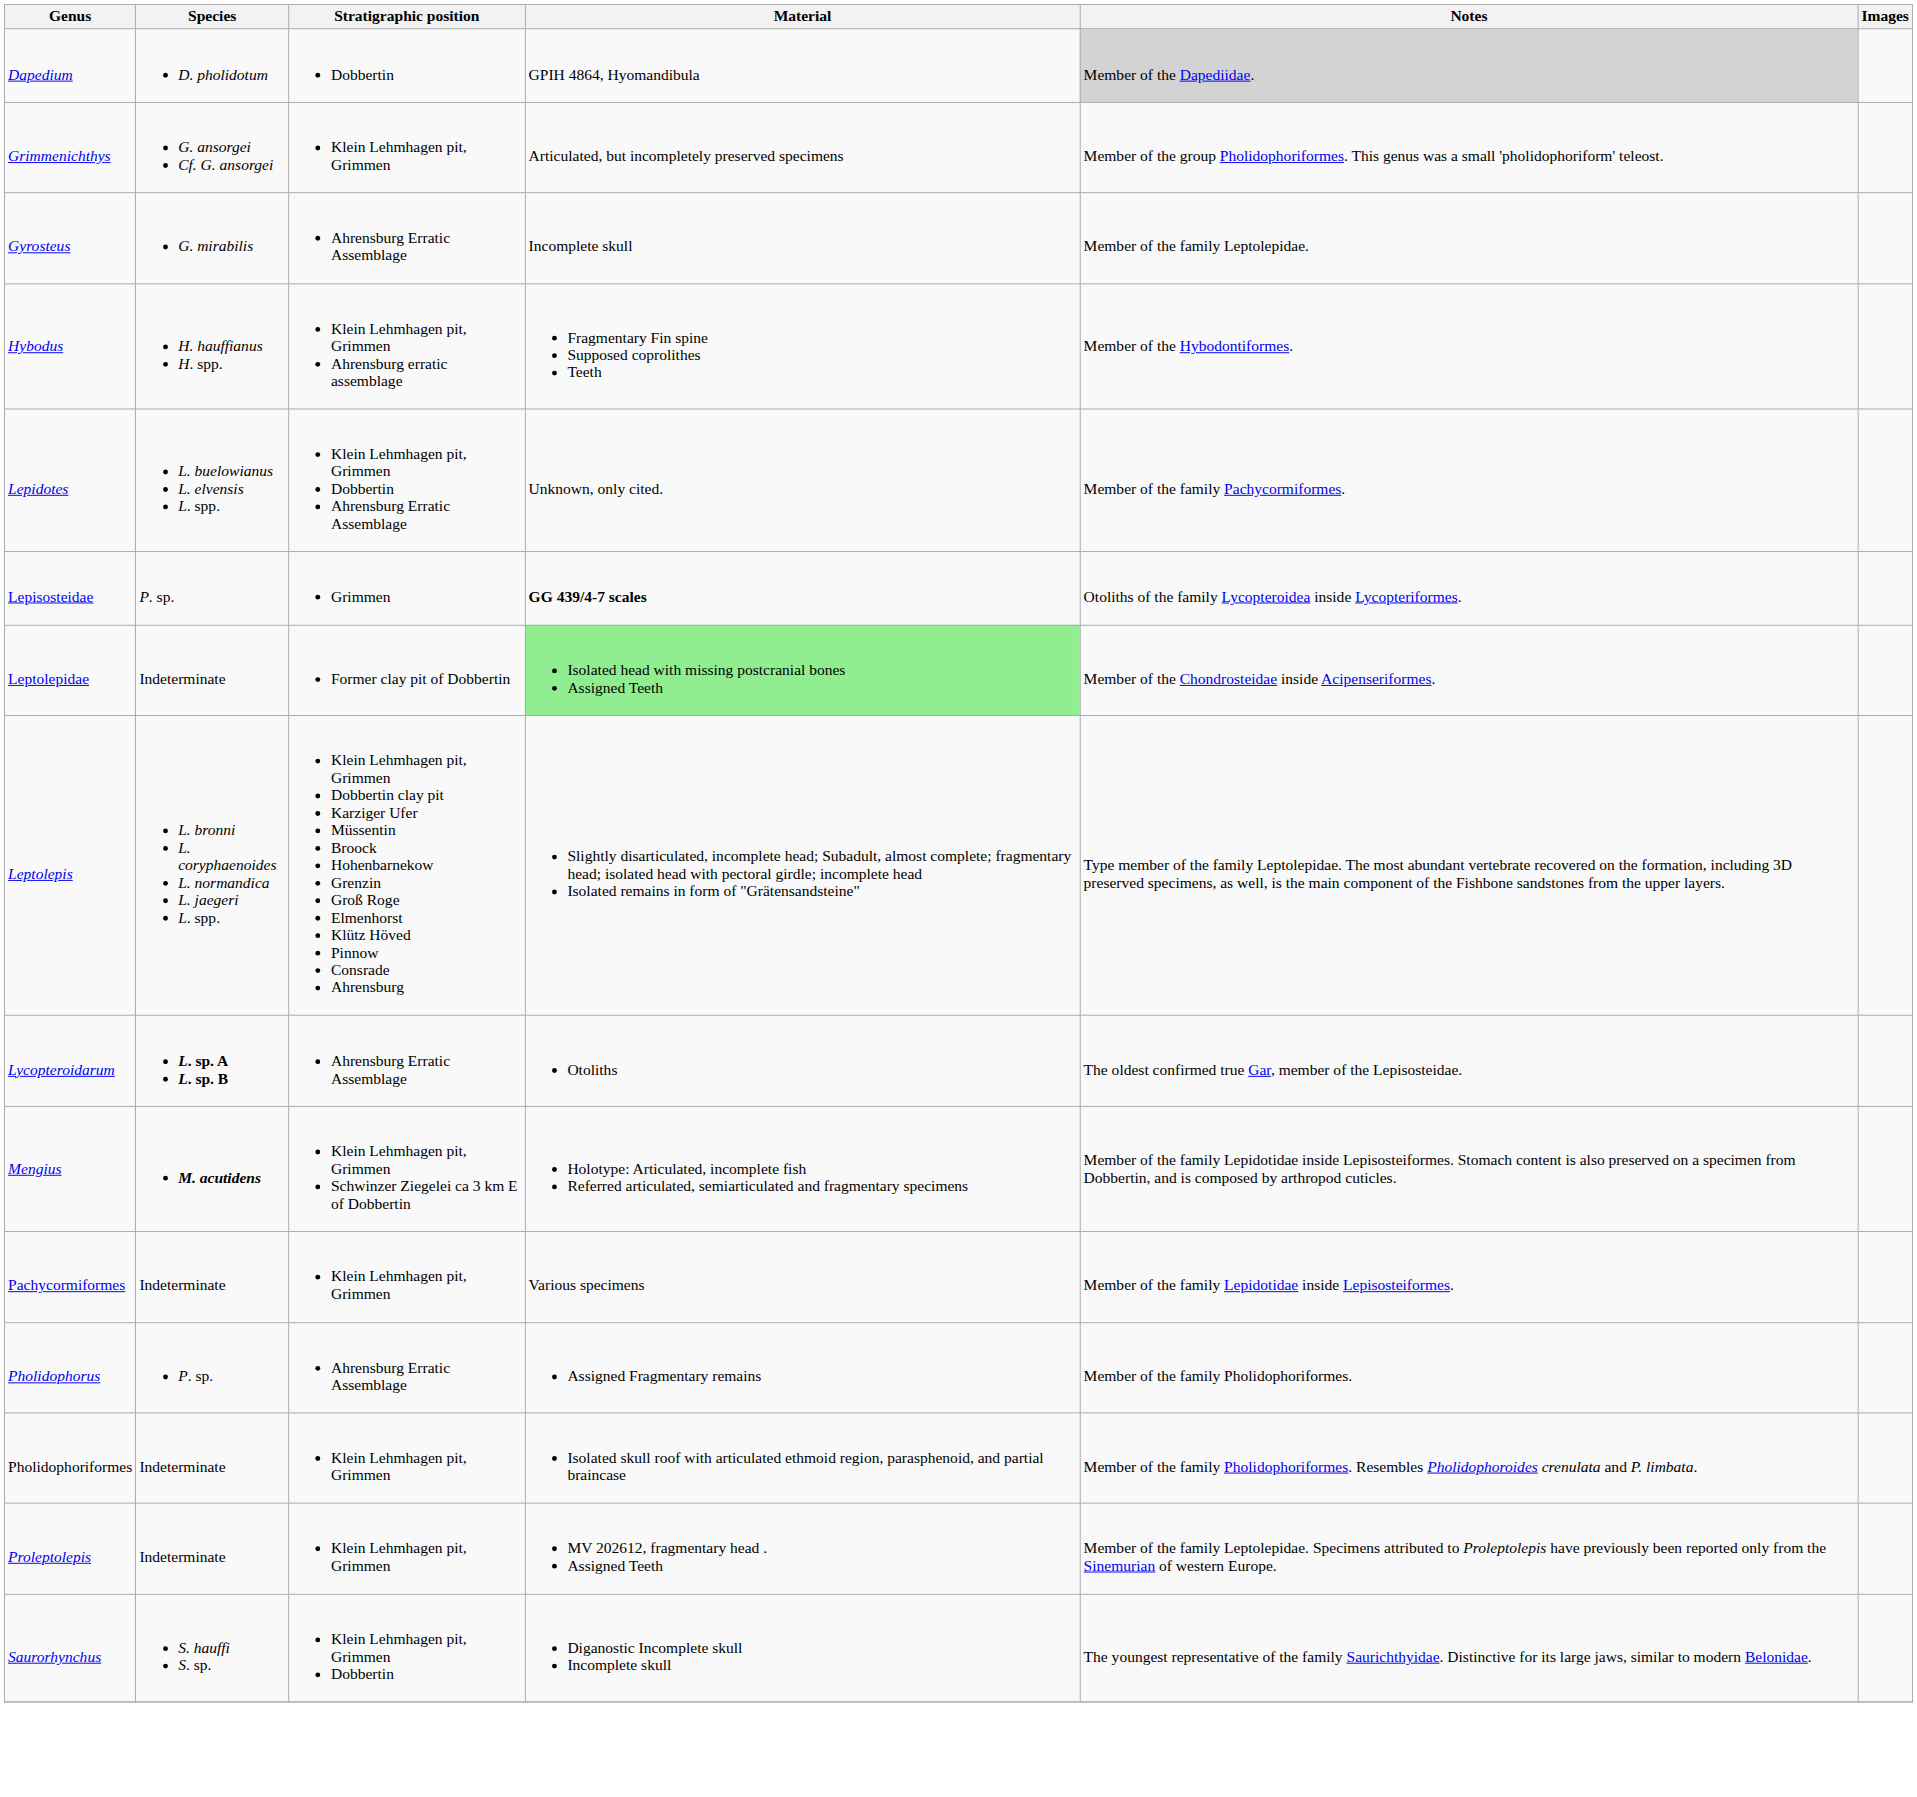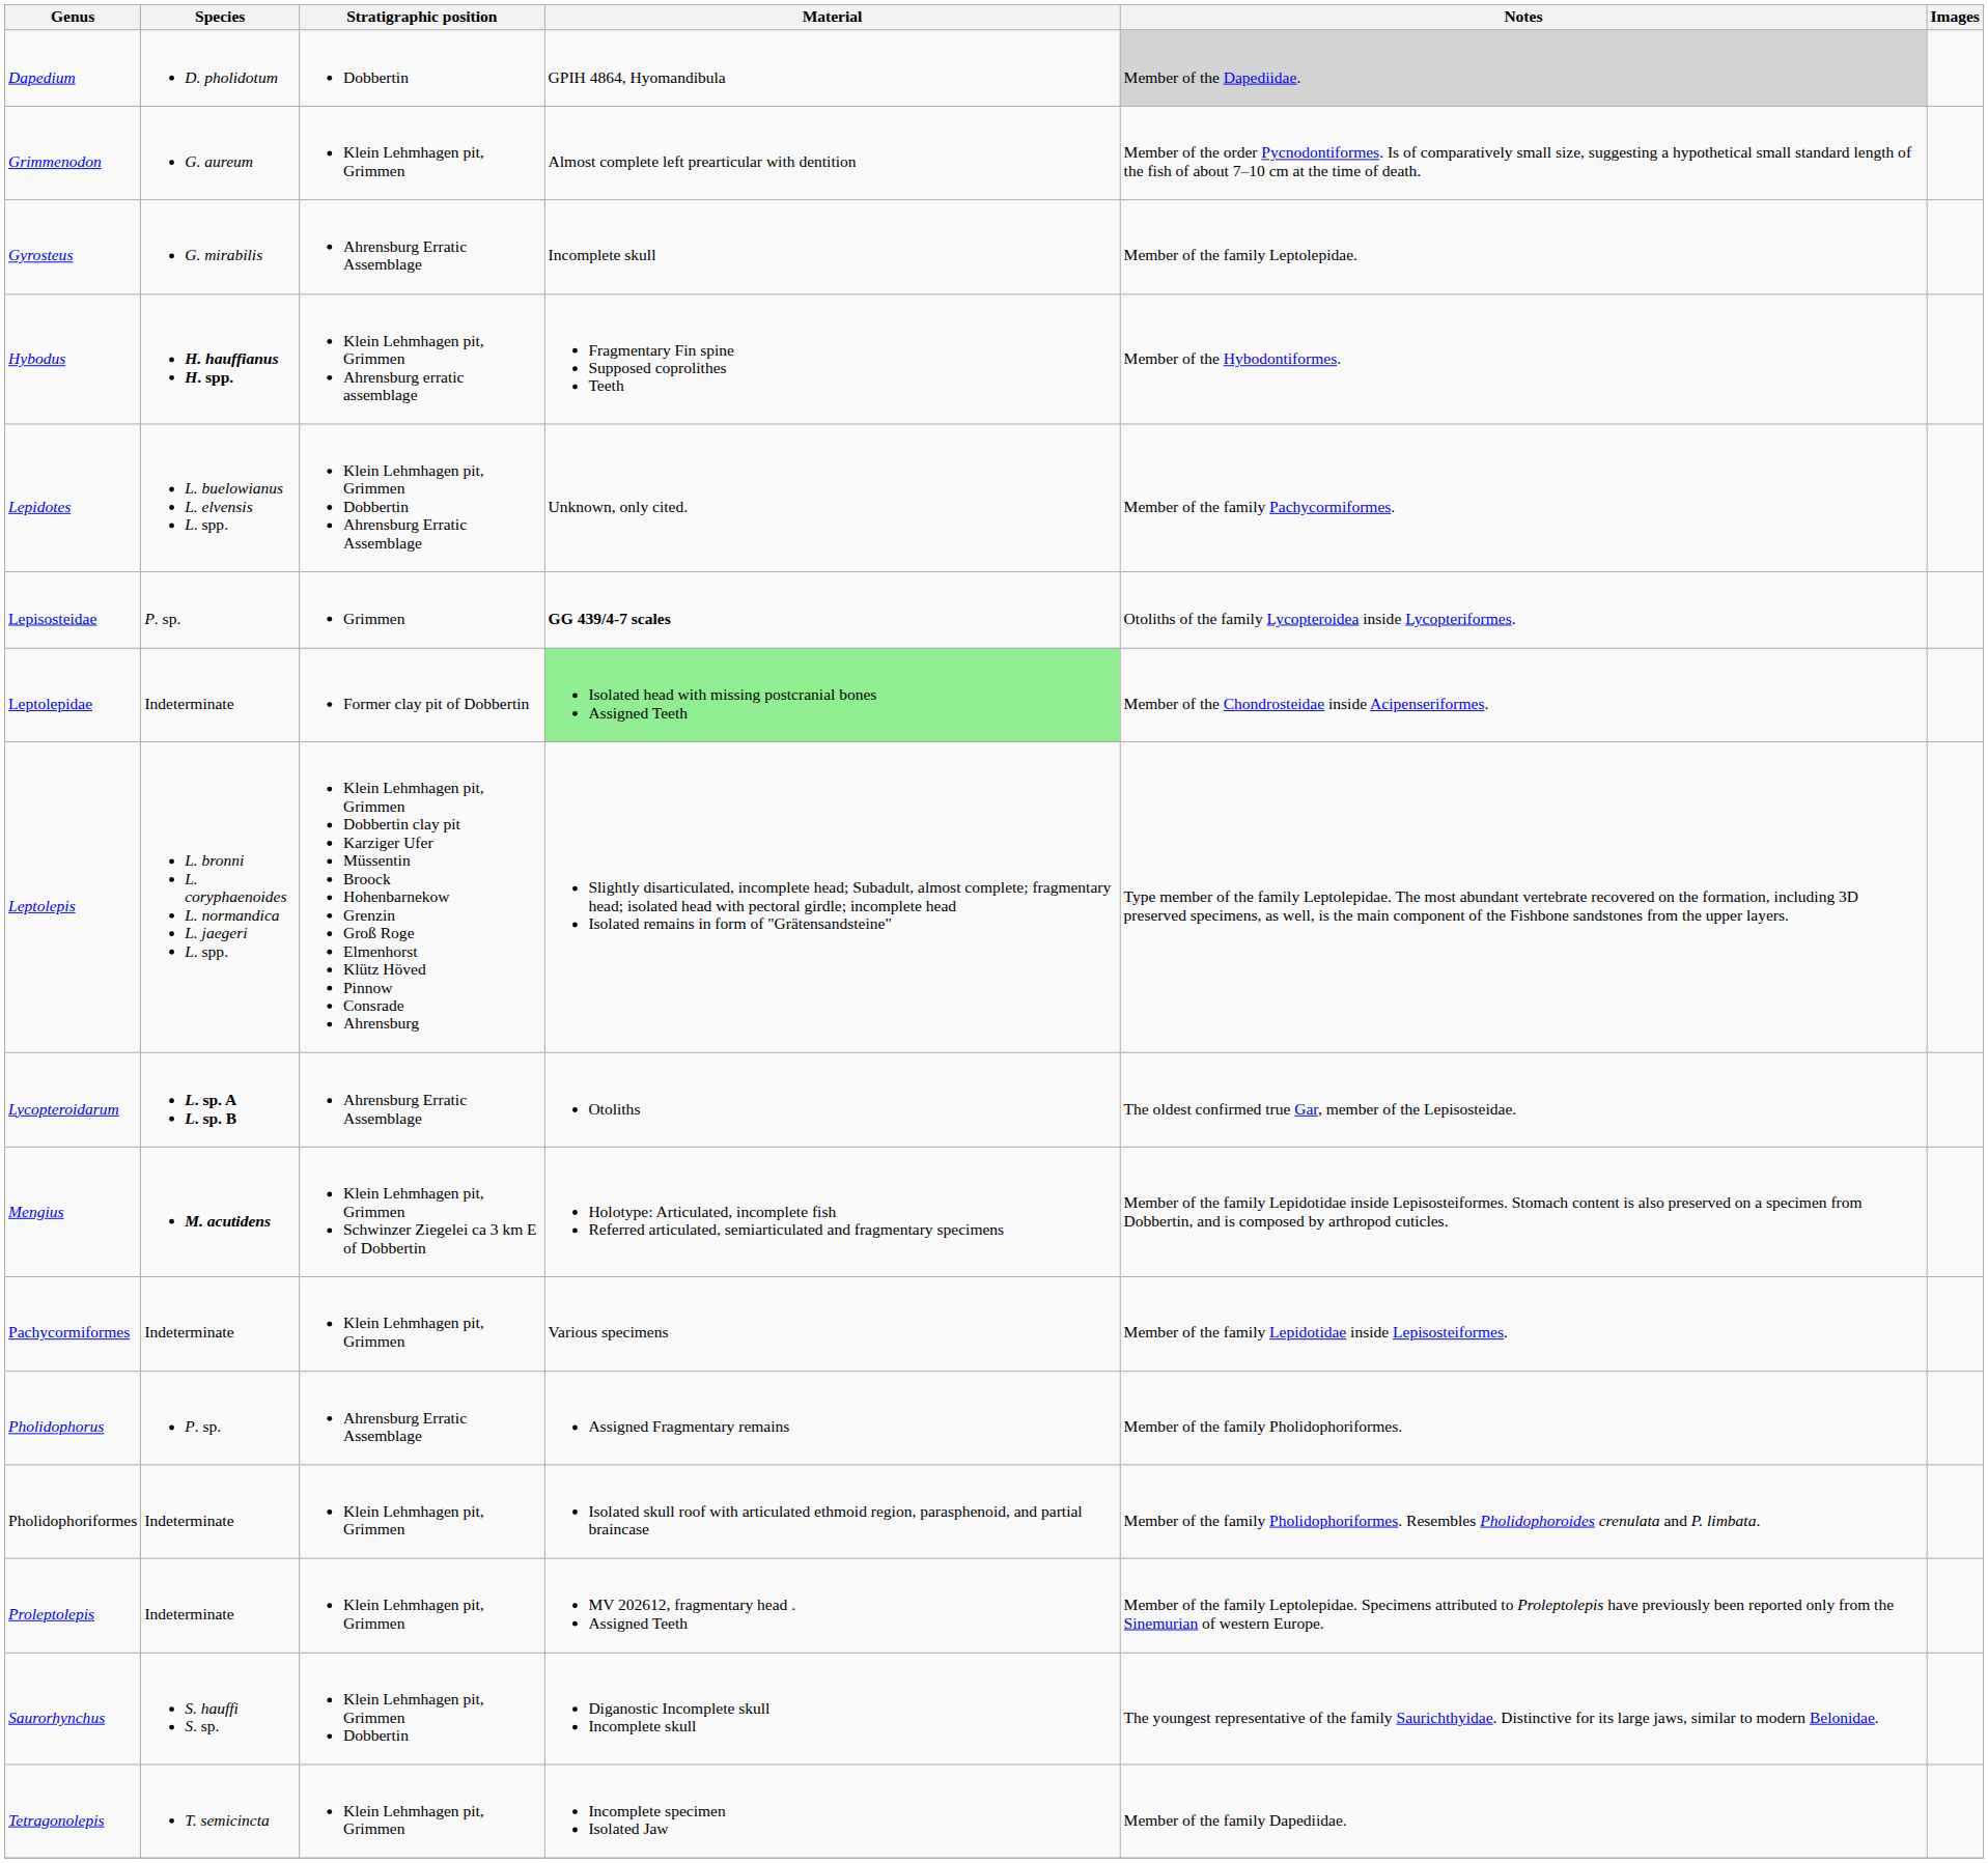- row: Grimmenichthys | G. ansorgei Cf. G. ansorgei | Klein Lehmhagen pit, Grimmen | Articulated, but incompletely preserved specimens | Member of the group Pholidophoriformes. This genus was a small 'pholidophoriform' teleost.
+ row: Grimmenodon | G. aureum | Klein Lehmhagen pit, Grimmen | Almost complete left prearticular with dentition | Member of the order Pycnodontiformes. Is of comparatively small size, suggesting a hypothetical small standard length of the fish of about 7–10 cm at the time of death.
Hybodus | Species: normal -> bold
+ row: Tetragonolepis | T. semicincta | Klein Lehmhagen pit, Grimmen | Incomplete specimen Isolated Jaw | Member of the family Dapediidae.
